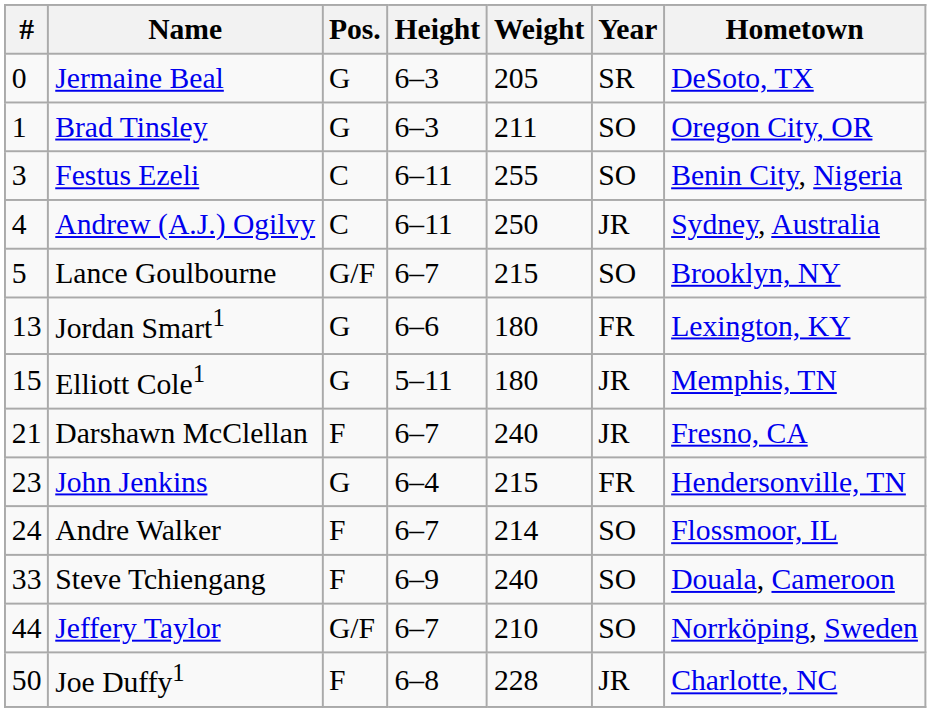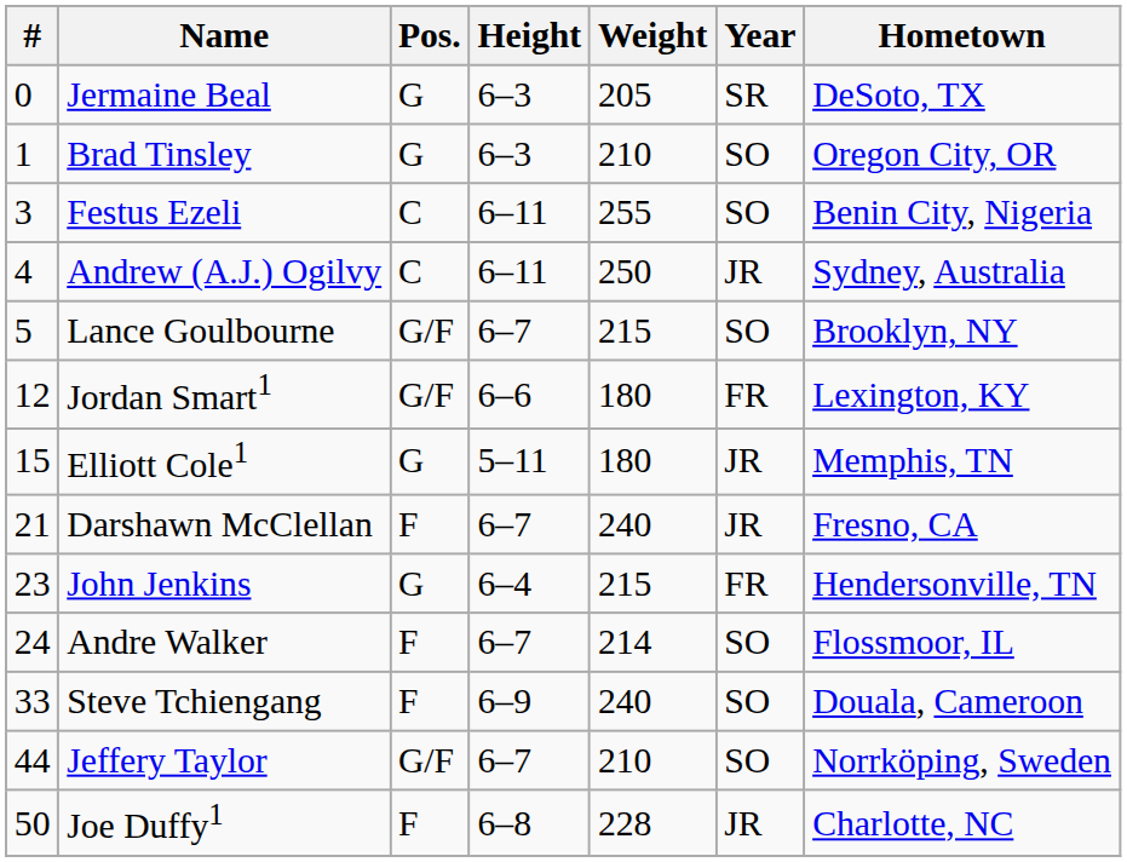Brad Tinsley | Weight: 211 -> 210
Jordan Smart1 | #: 13 -> 12
Jordan Smart1 | Pos.: G -> G/F
